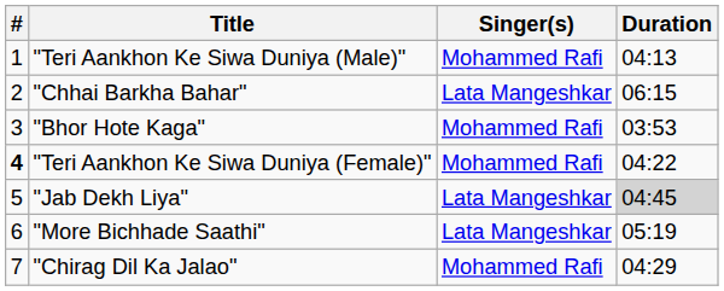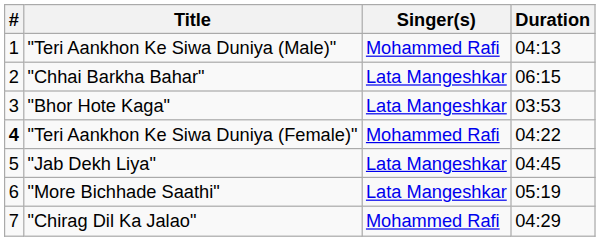"Bhor Hote Kaga" | Singer(s): Mohammed Rafi -> Lata Mangeshkar
"Jab Dekh Liya" | Duration: lightgrey background -> no background
